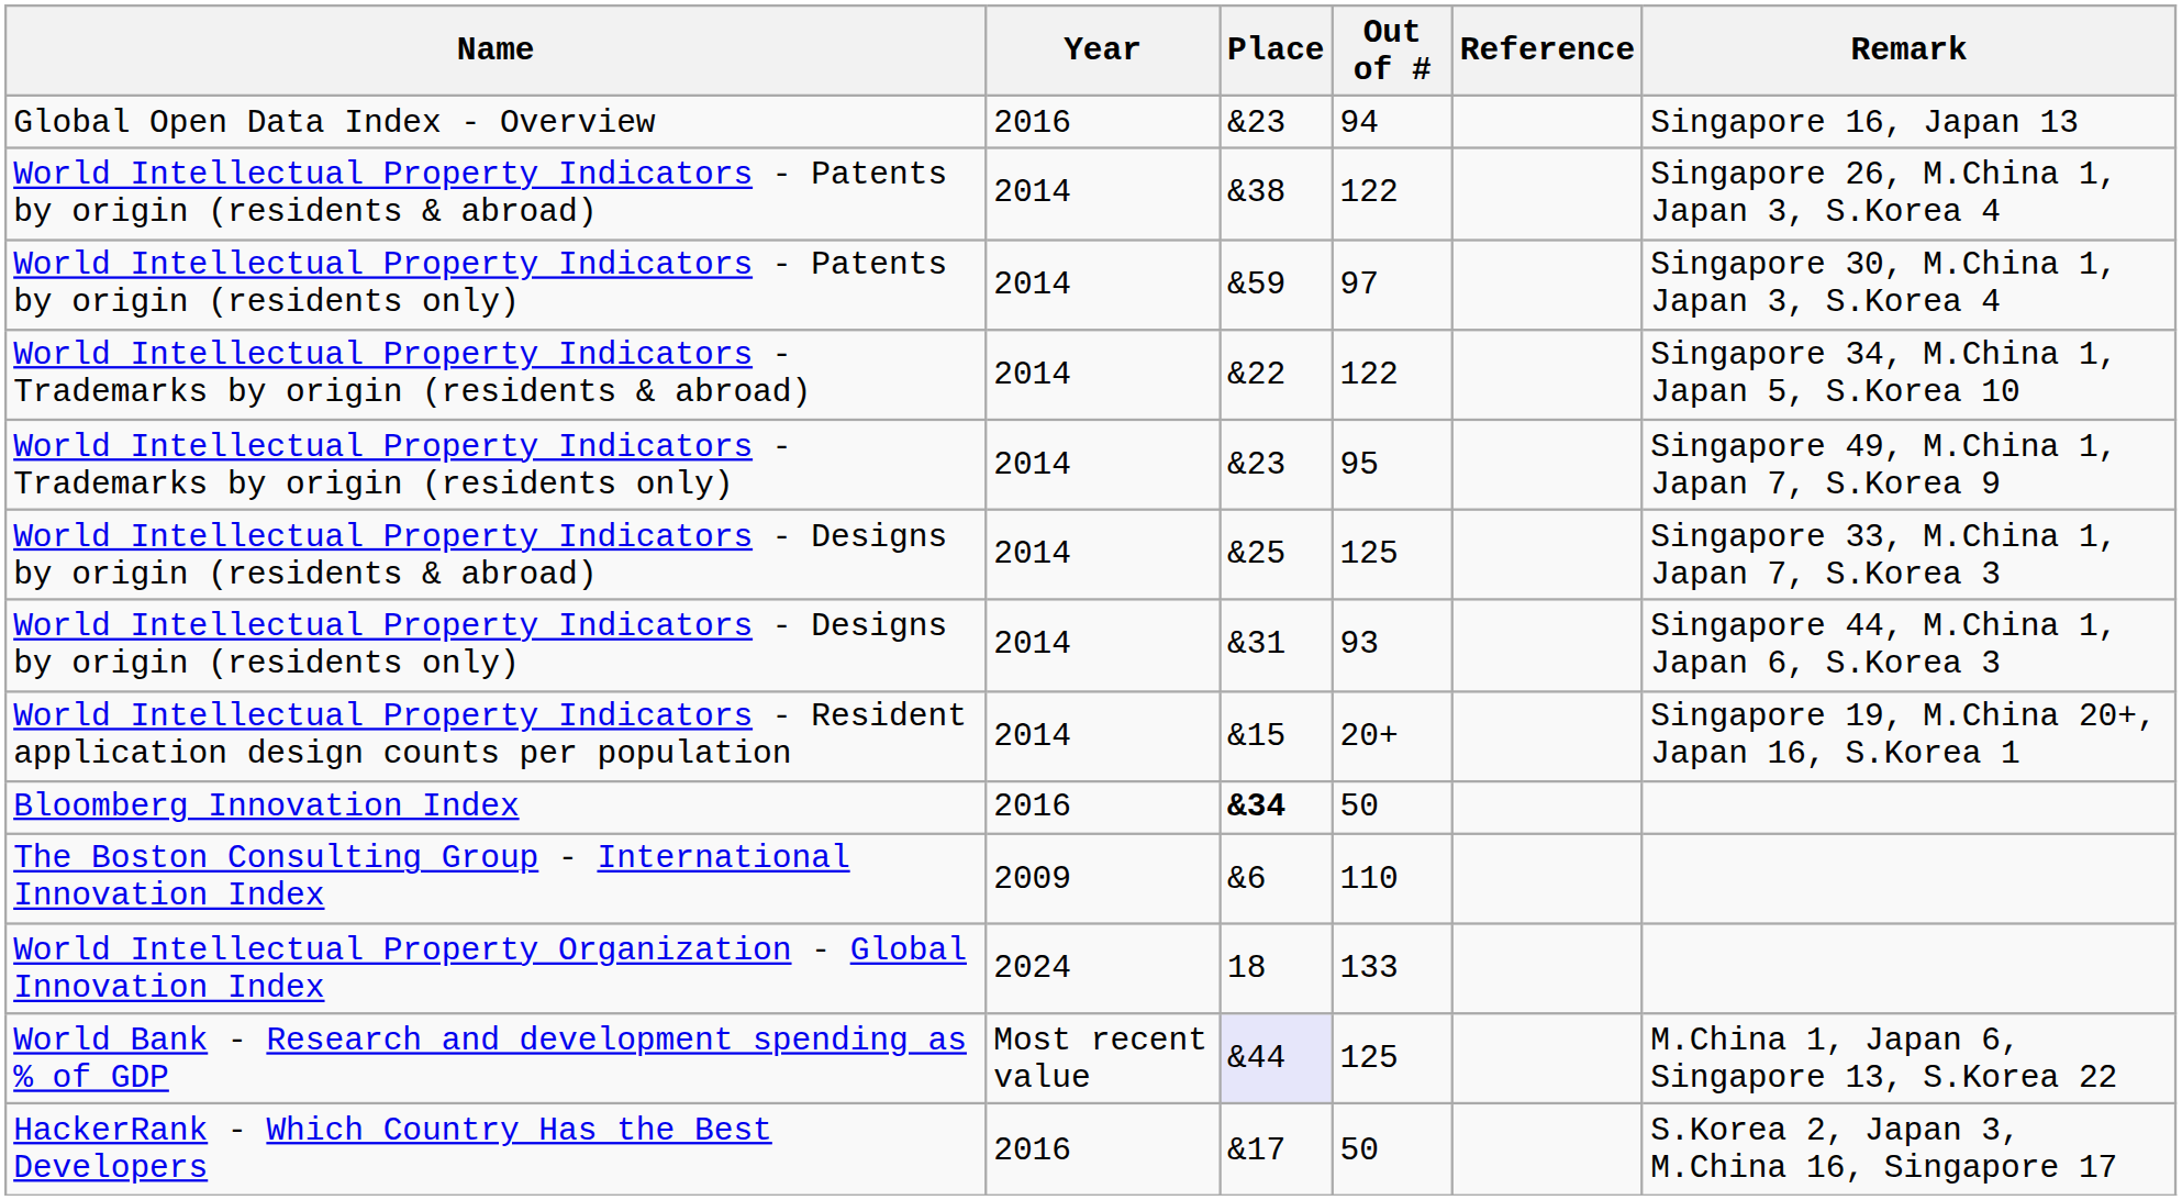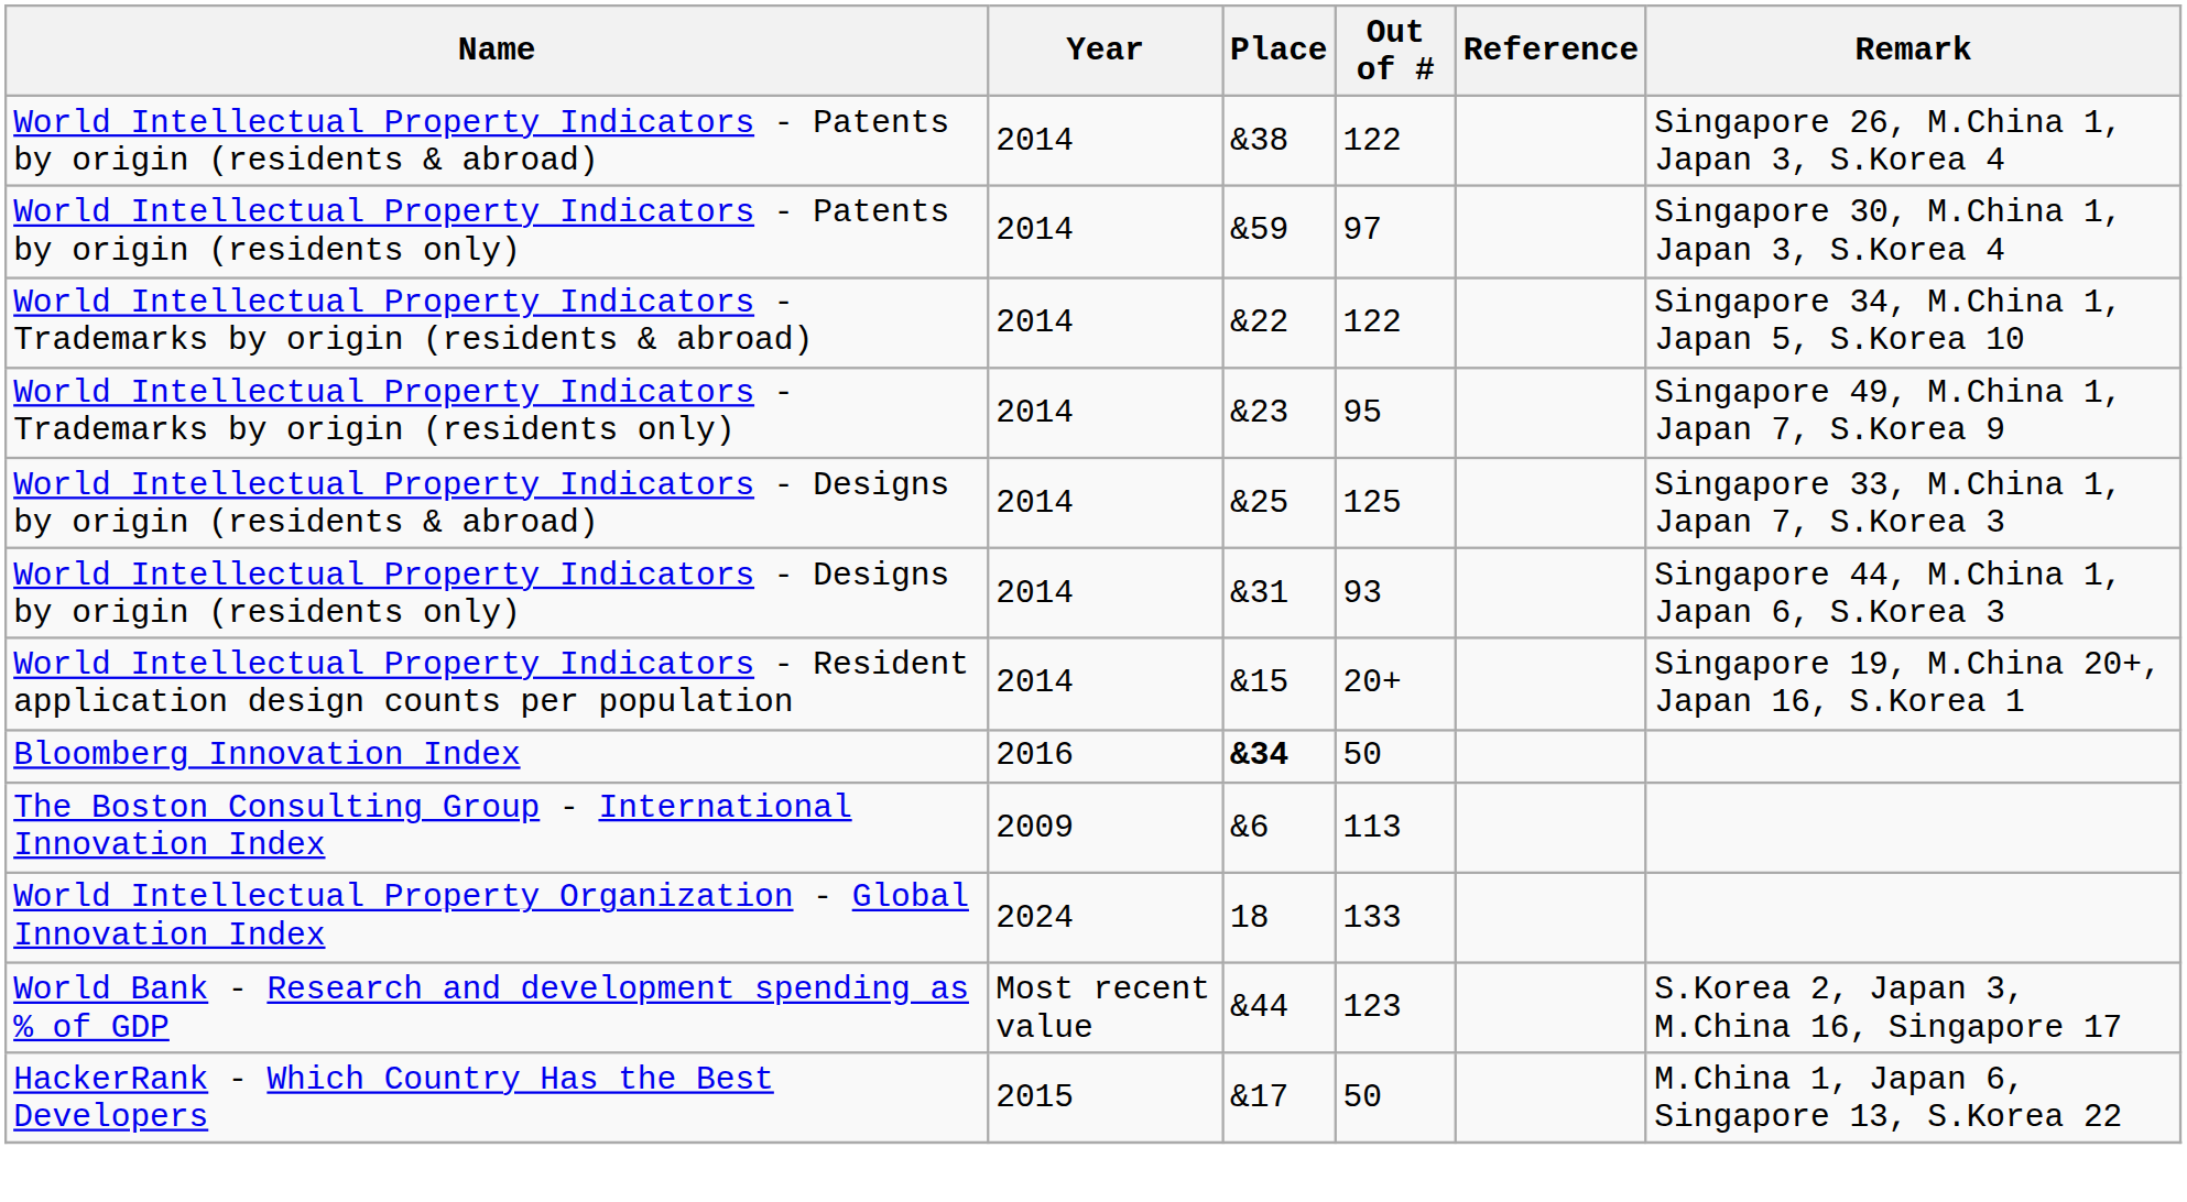- row: Global Open Data Index - Overview | 2016 | &23 | 94 | Singapore 16, Japan 13
The Boston Consulting Group - International Innovation Index | Out of #: 110 -> 113
World Bank - Research and development spending as % of GDP | Place: lavender background -> no background
World Bank - Research and development spending as % of GDP | Out of #: 125 -> 123
World Bank - Research and development spending as % of GDP | Remark: M.China 1, Japan 6, Singapore 13, S.Korea 22 -> S.Korea 2, Japan 3, M.China 16, Singapore 17
HackerRank - Which Country Has the Best Developers | Year: 2016 -> 2015
HackerRank - Which Country Has the Best Developers | Remark: S.Korea 2, Japan 3, M.China 16, Singapore 17 -> M.China 1, Japan 6, Singapore 13, S.Korea 22
